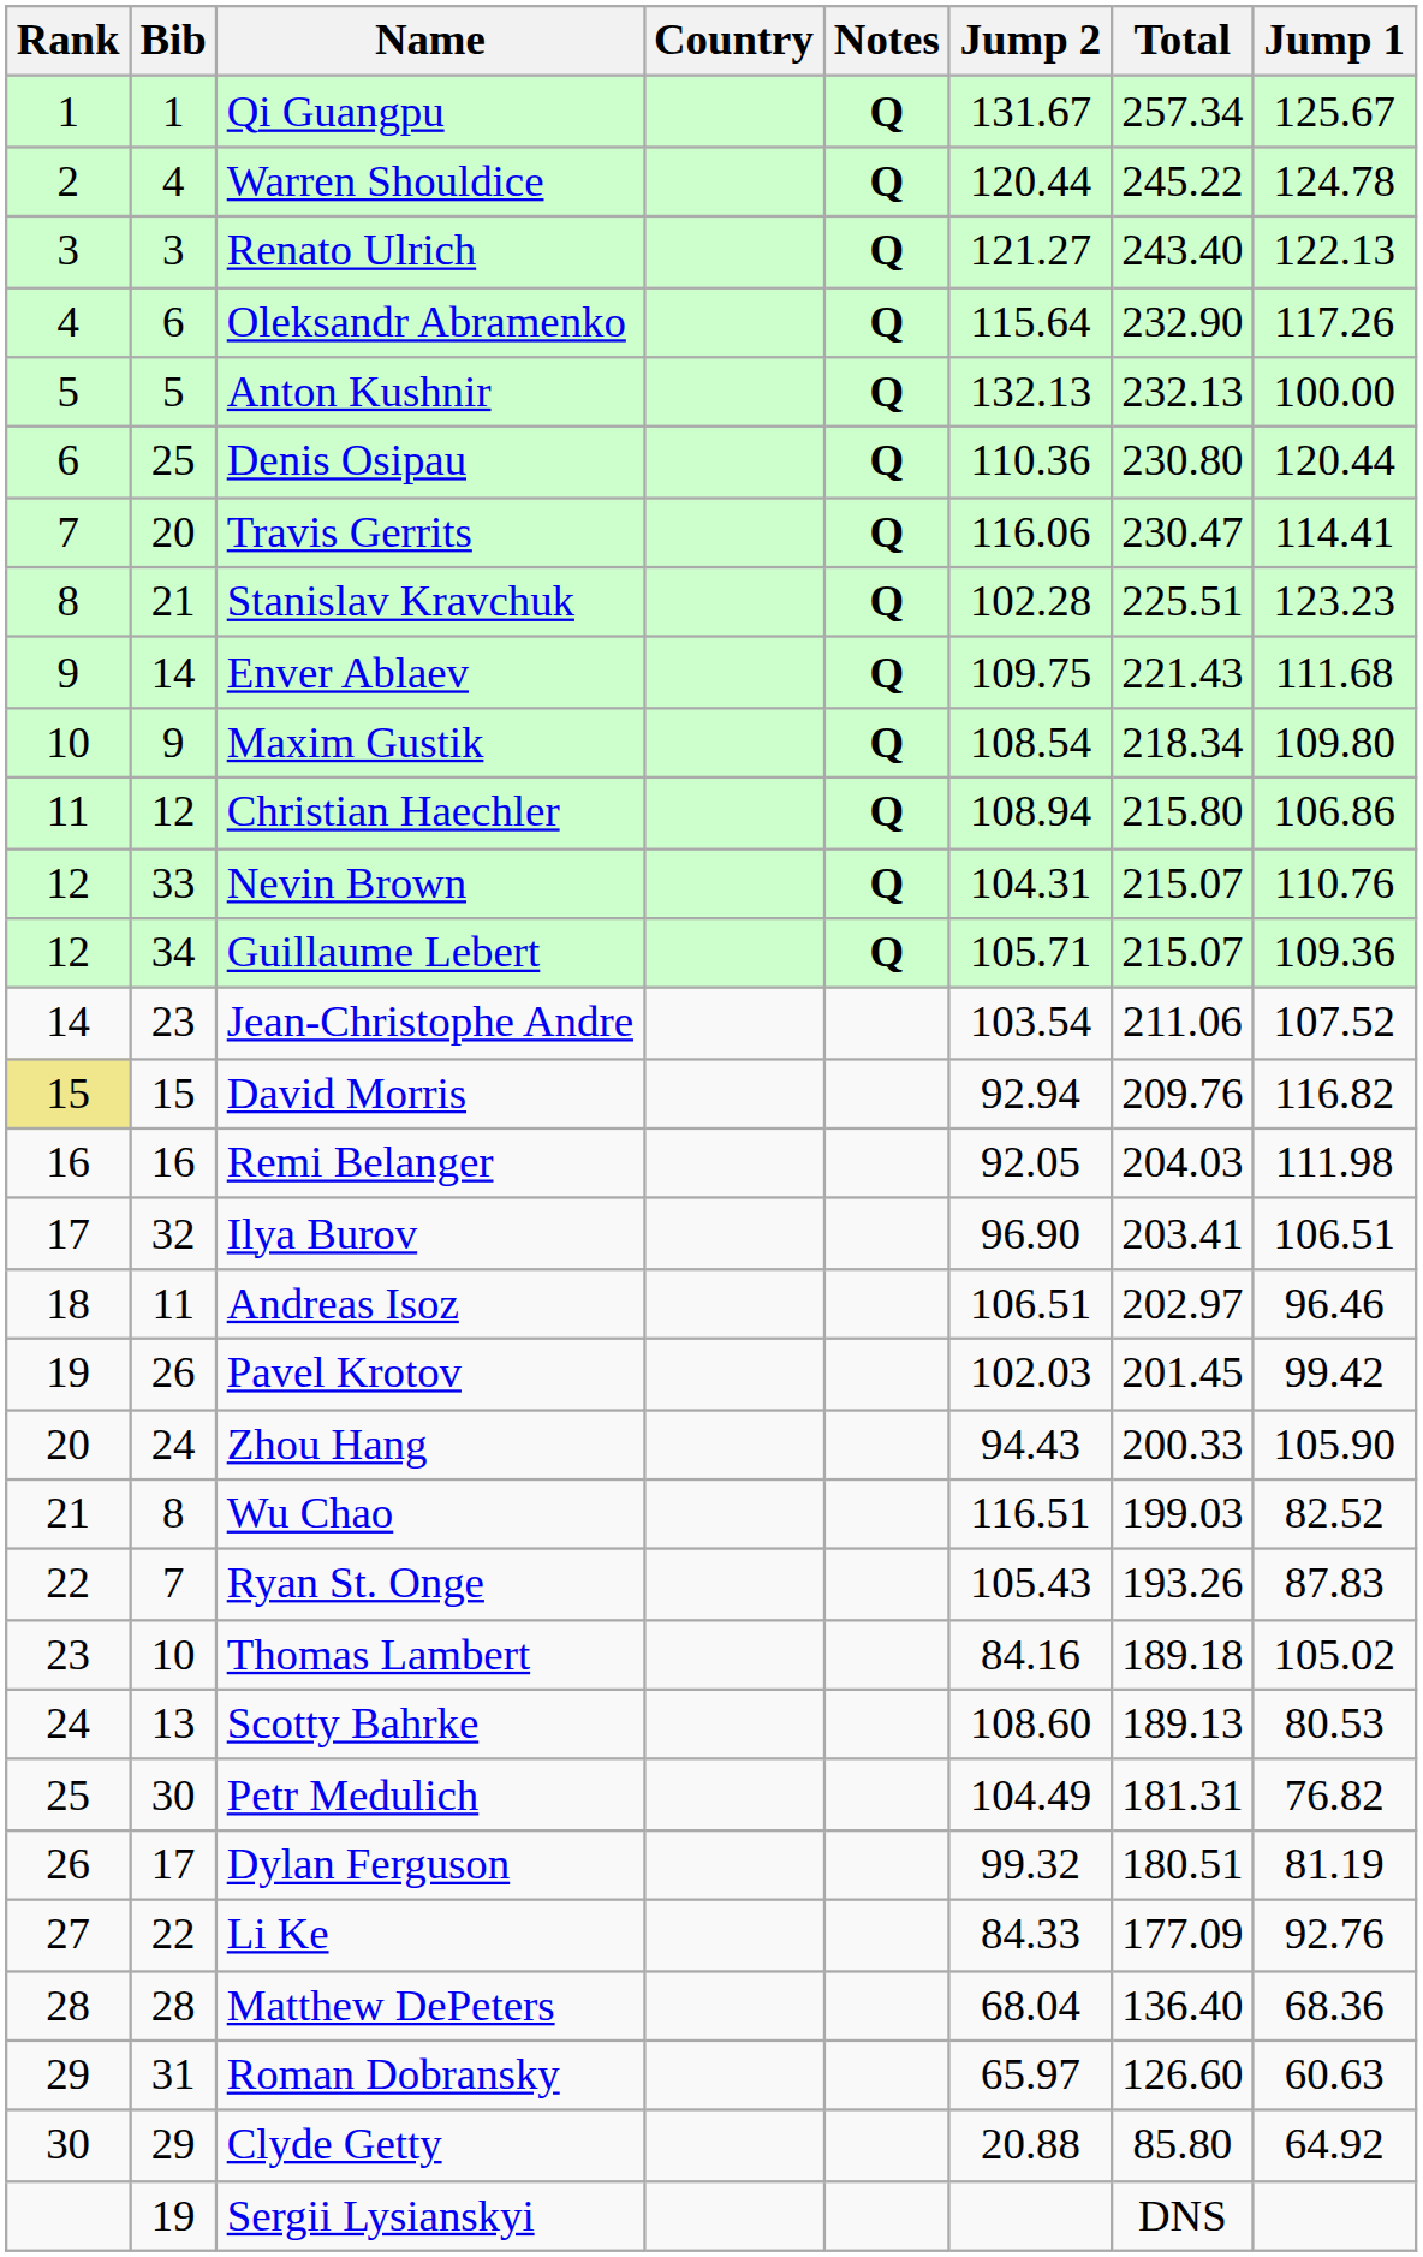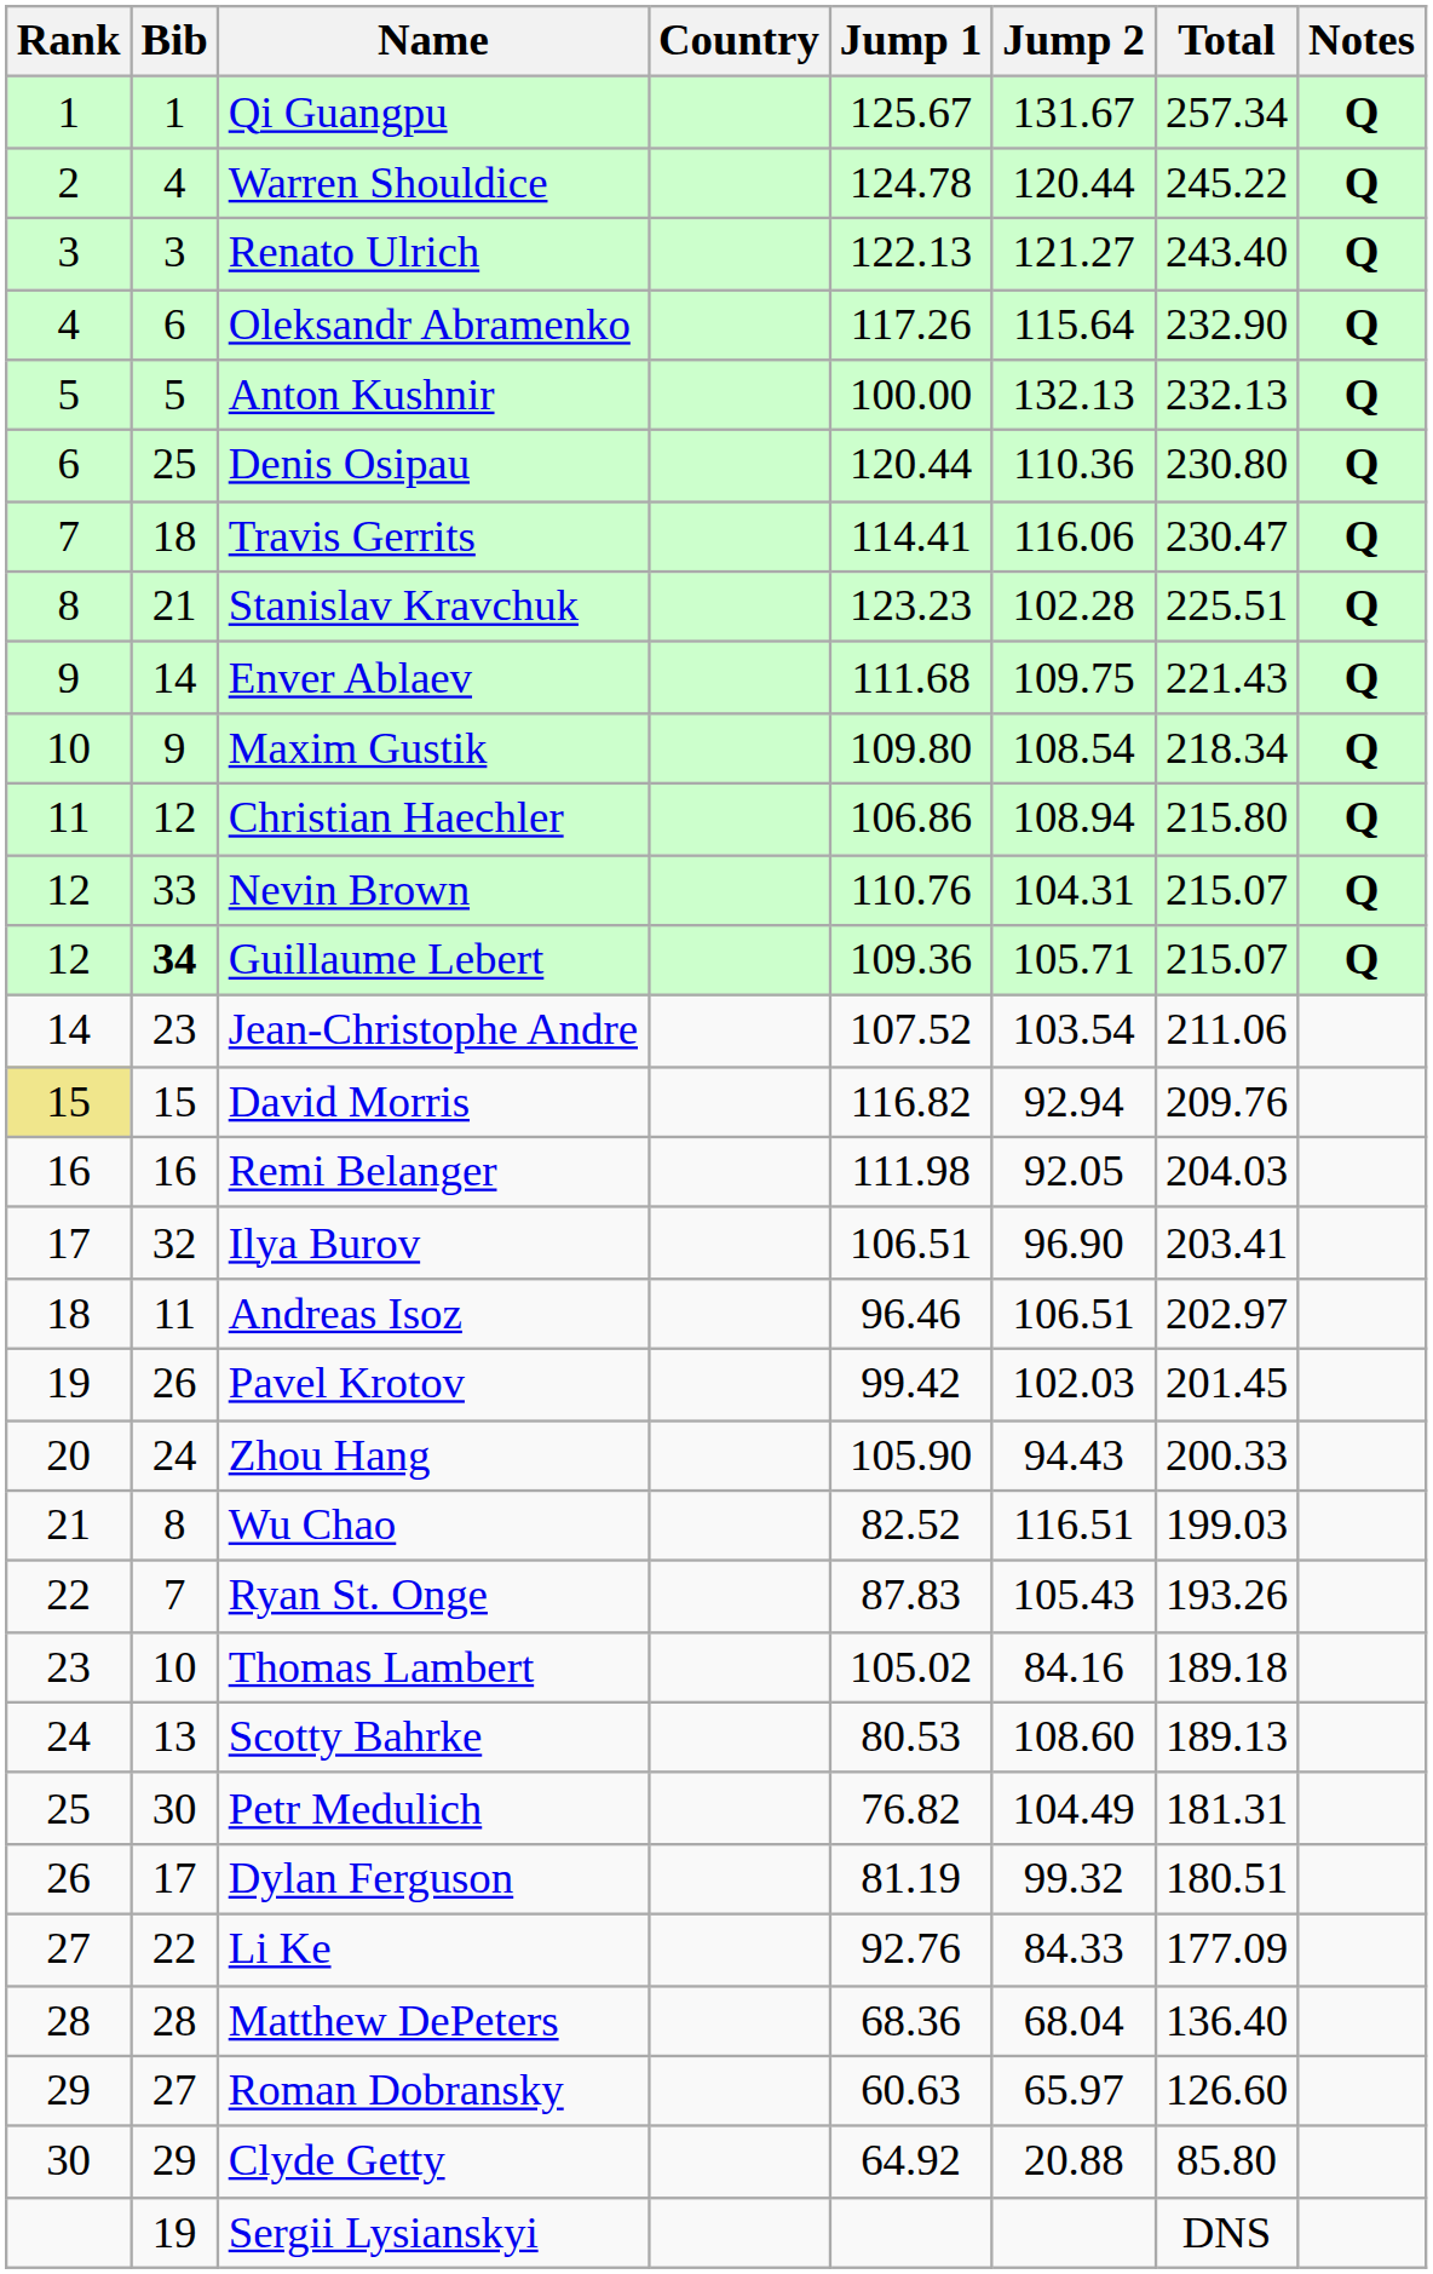columns swapped: Jump 1 <-> Notes
Travis Gerrits | Bib: 20 -> 18
Guillaume Lebert | Bib: normal -> bold
Roman Dobransky | Bib: 31 -> 27
